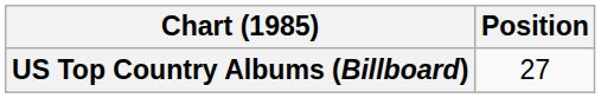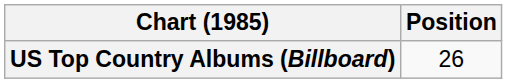US Top Country Albums (Billboard) | Position: 27 -> 26
